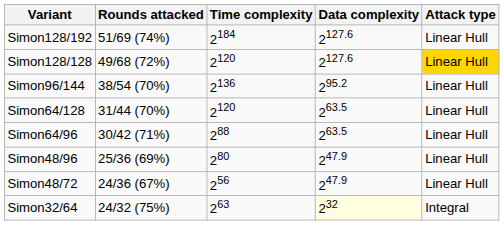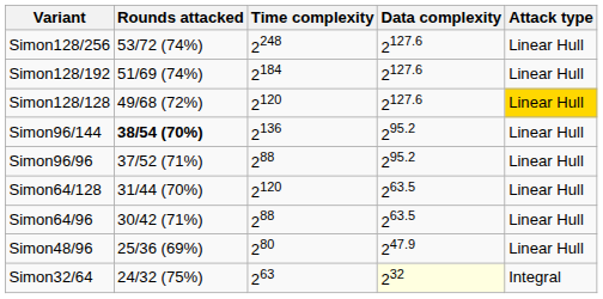+ row: Simon128/256 | 53/72 (74%) | 2248 | 2127.6 | Linear Hull
Simon96/144 | Rounds attacked: normal -> bold
+ row: Simon96/96 | 37/52 (71%) | 288 | 295.2 | Linear Hull
- row: Simon48/72 | 24/36 (67%) | 256 | 247.9 | Linear Hull
